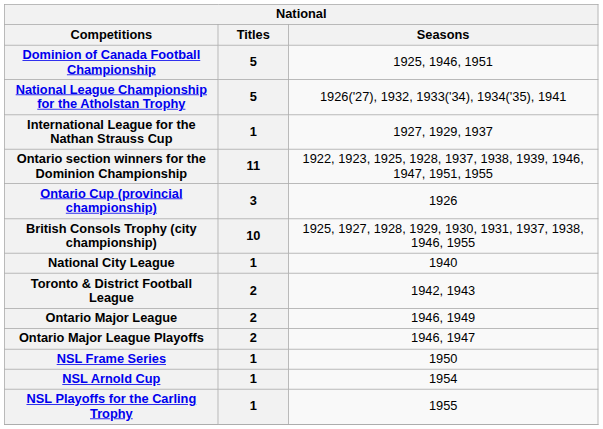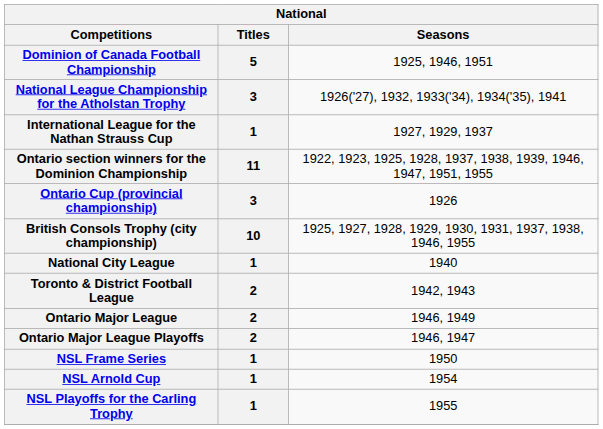National League Championship for the Atholstan Trophy | Titles: 5 -> 3
